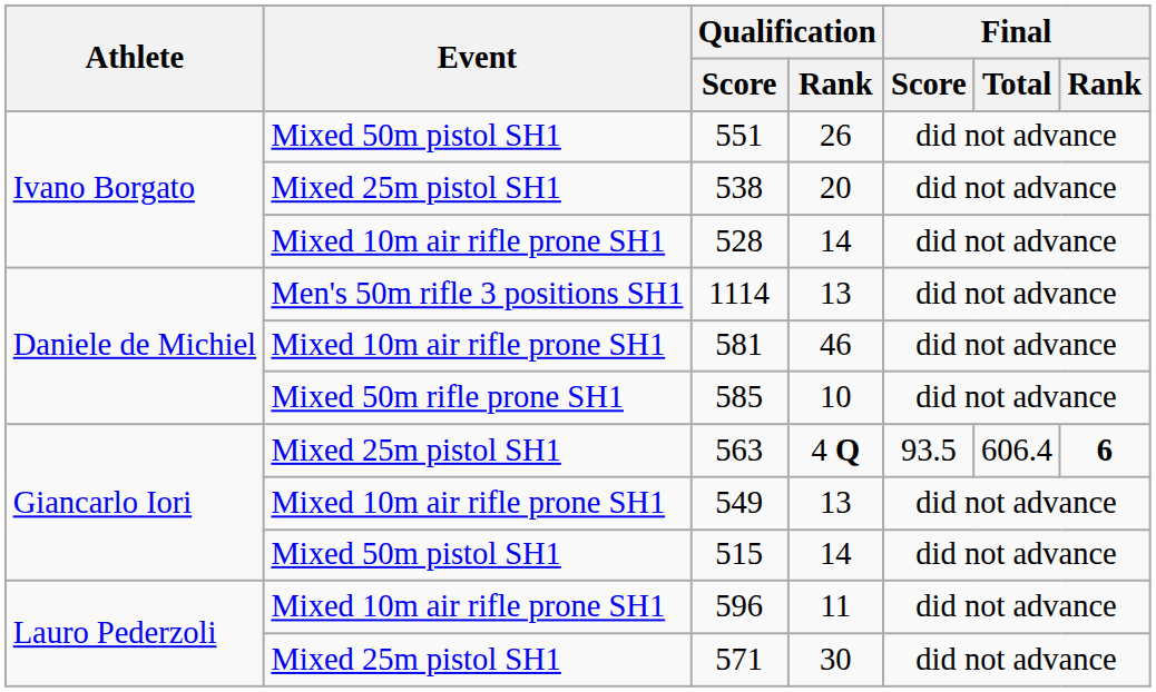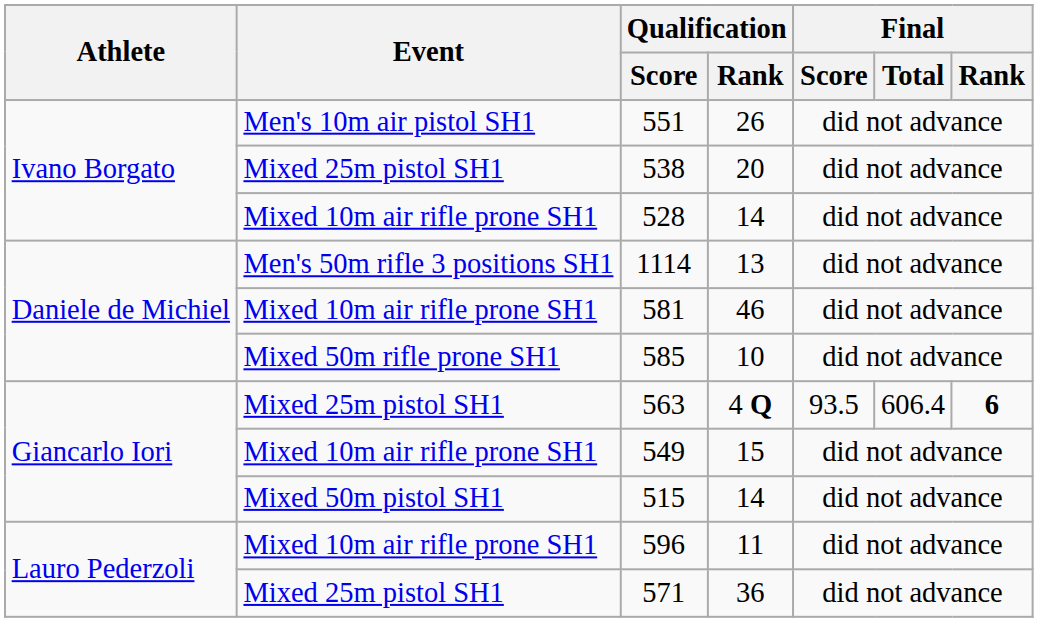551 | Event: Mixed 50m pistol SH1 -> Men's 10m air pistol SH1
549 | Qualification / Rank: 13 -> 15
571 | Qualification / Rank: 30 -> 36
